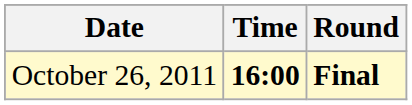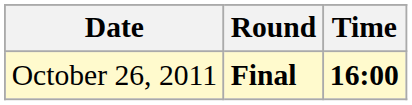columns swapped: Time <-> Round
